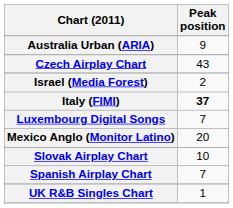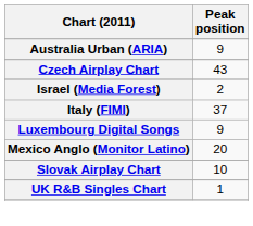Italy (FIMI) | Peak position: bold -> normal
Luxembourg Digital Songs | Peak position: 7 -> 9
- row: Spanish Airplay Chart | 7
